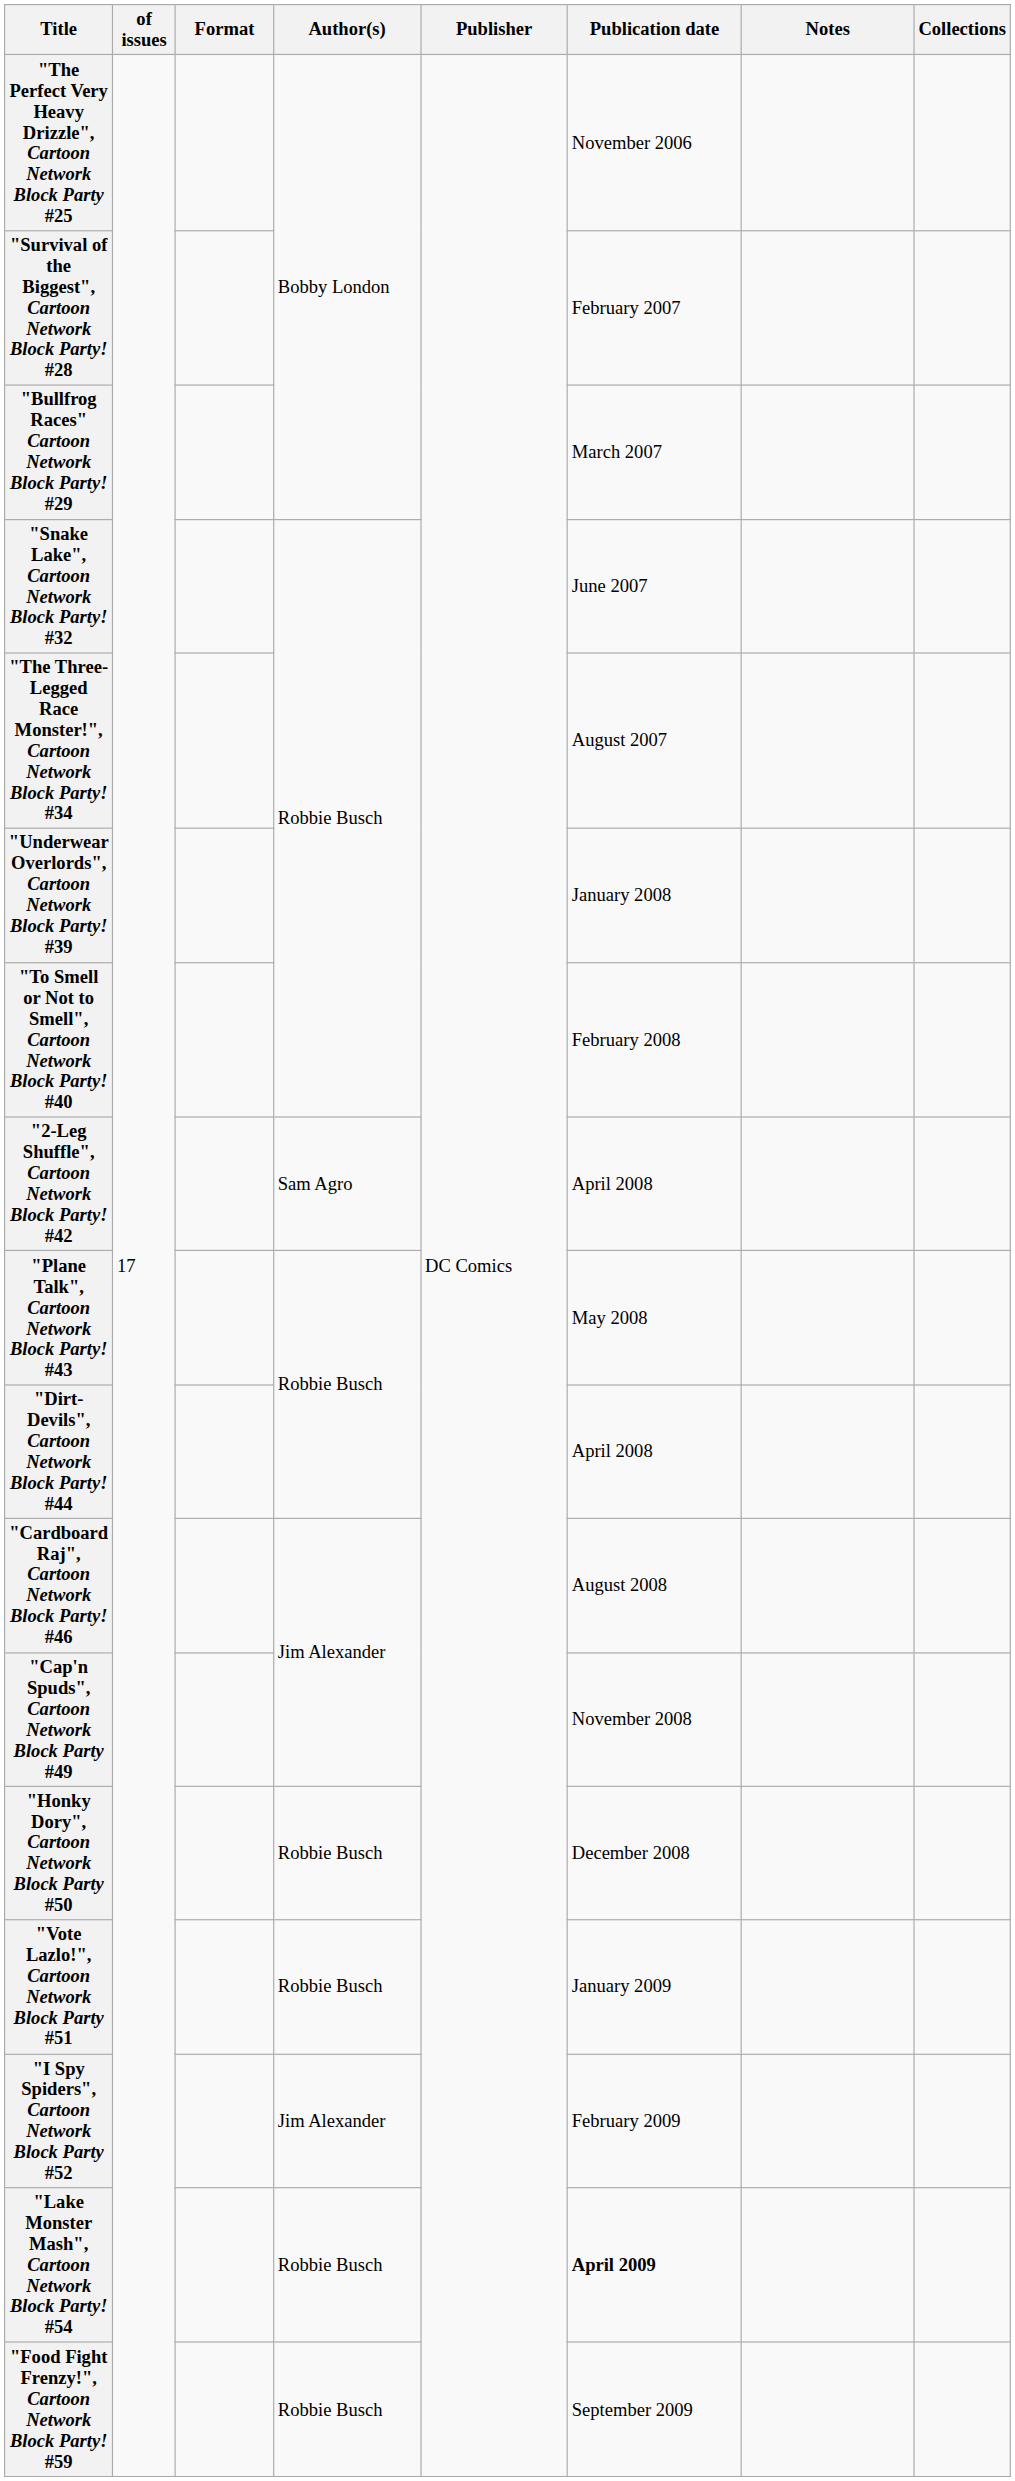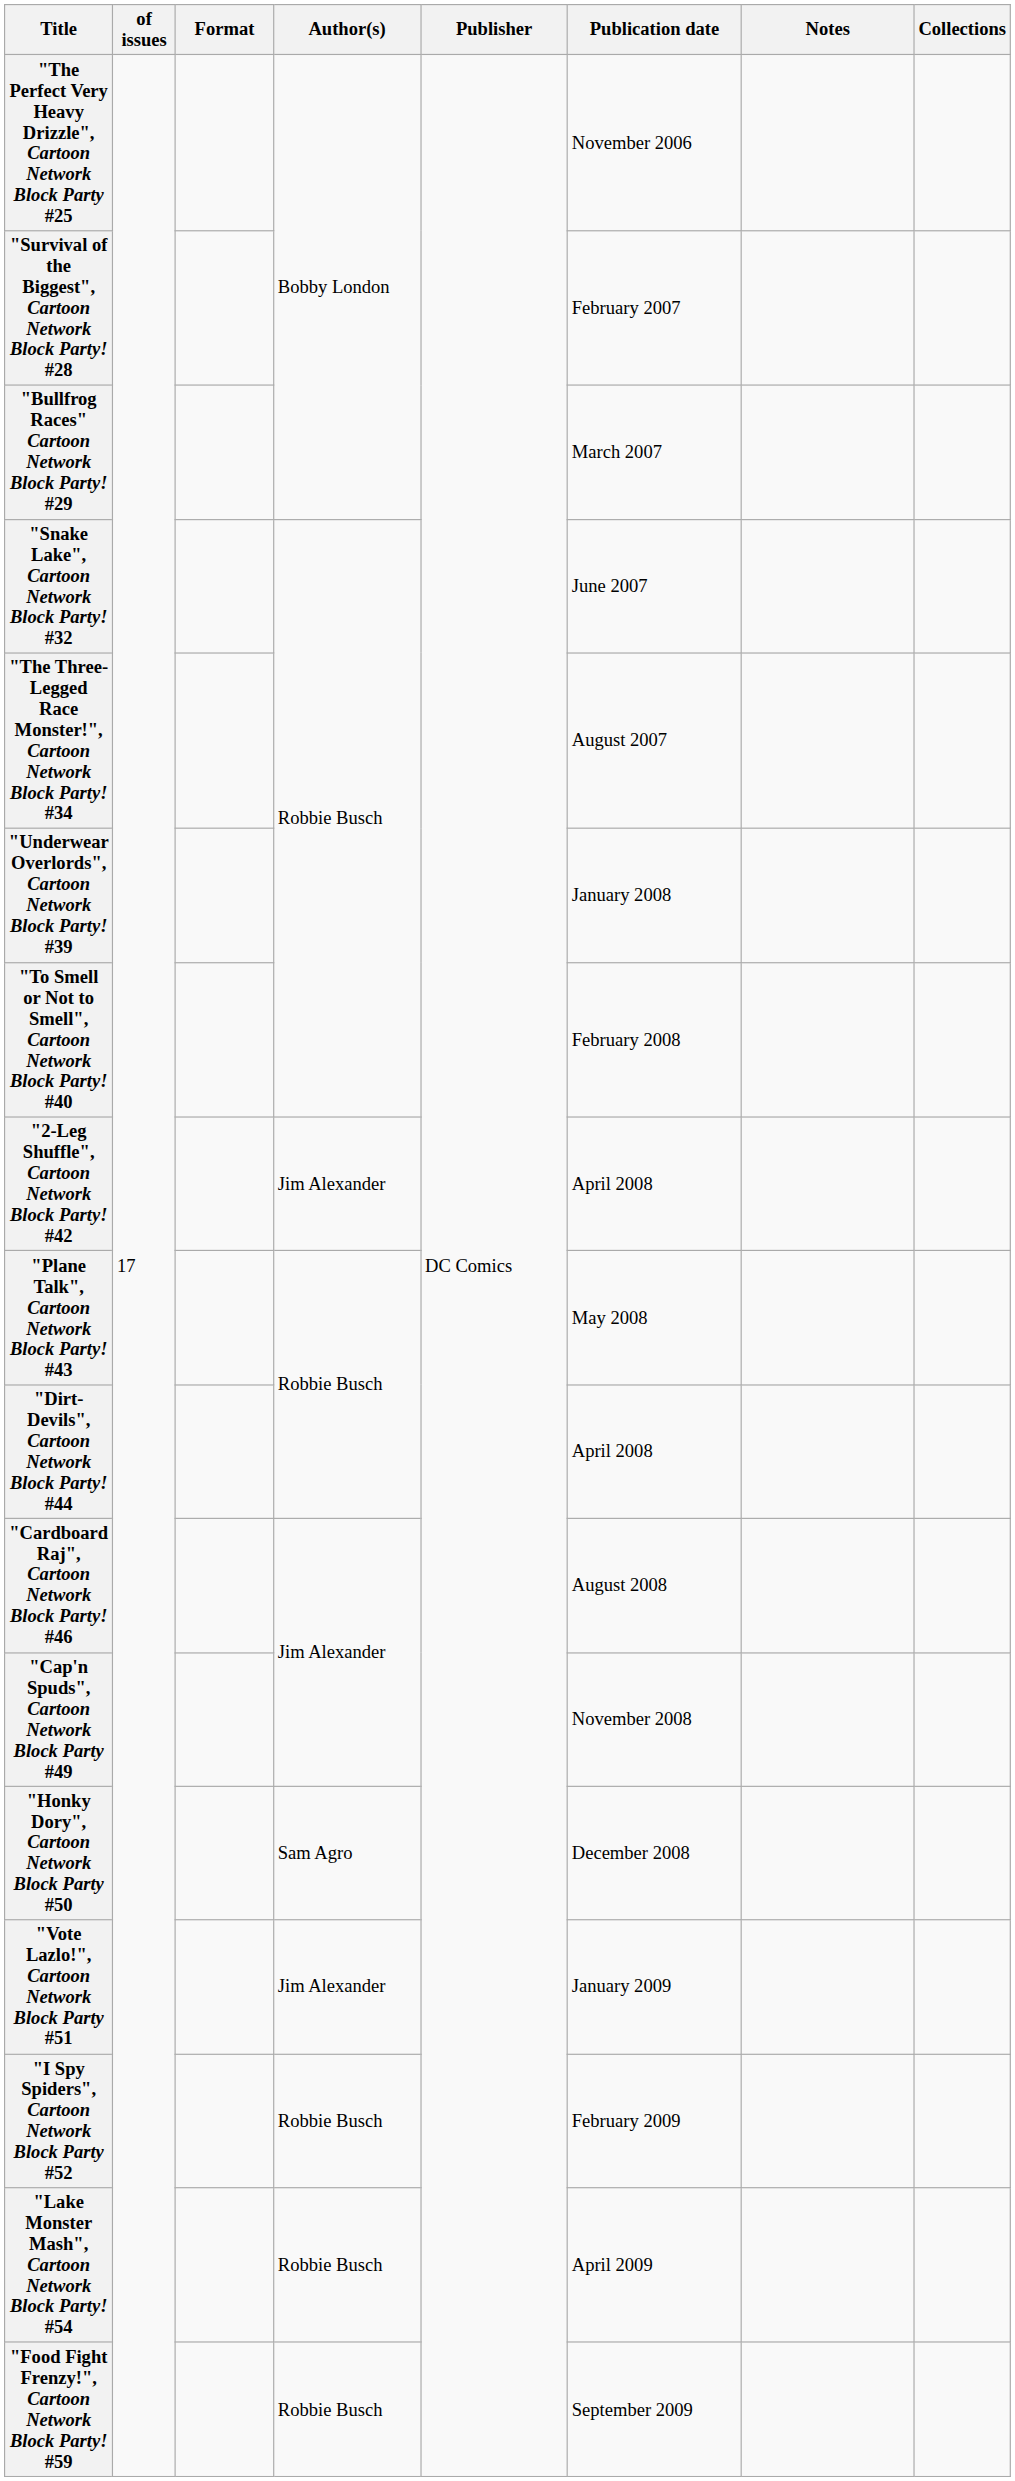"2-Leg Shuffle", Cartoon Network Block Party! #42 | Author(s): Sam Agro -> Jim Alexander
"Honky Dory", Cartoon Network Block Party #50 | Author(s): Robbie Busch -> Sam Agro
"Vote Lazlo!", Cartoon Network Block Party #51 | Author(s): Robbie Busch -> Jim Alexander
"I Spy Spiders", Cartoon Network Block Party #52 | Author(s): Jim Alexander -> Robbie Busch
"Lake Monster Mash", Cartoon Network Block Party! #54 | Publication date: bold -> normal
